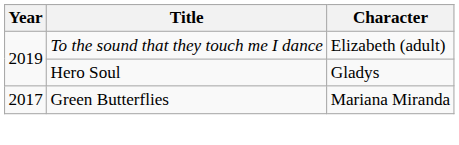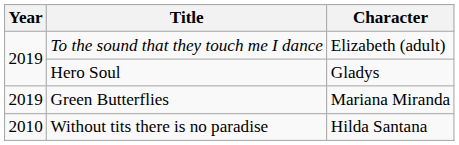Green Butterflies | Year: 2017 -> 2019
+ row: 2010 | Without tits there is no paradise | Hilda Santana
